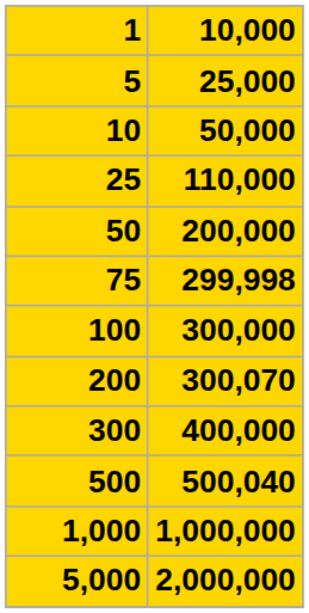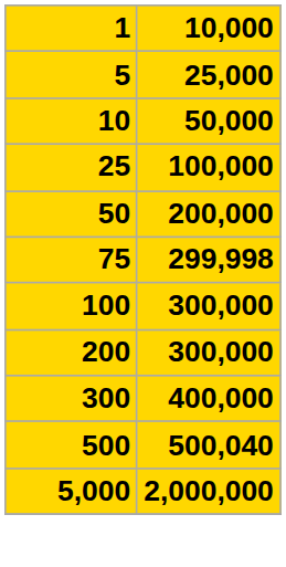25 | 10,000: 110,000 -> 100,000
200 | 10,000: 300,070 -> 300,000
- row: 1,000 | 1,000,000
